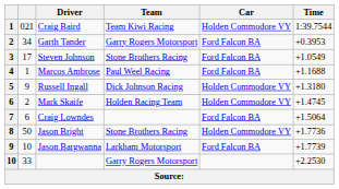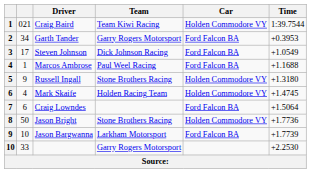Steven Johnson | Team: Stone Brothers Racing -> Dick Johnson Racing
Russell Ingall | Team: Dick Johnson Racing -> Stone Brothers Racing
Mark Skaife | column 2: 2 -> 4
